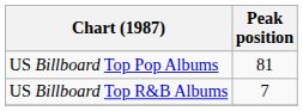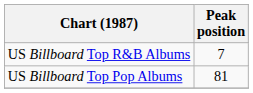rows swapped: US Billboard Top Pop Albums <-> US Billboard Top R&B Albums
